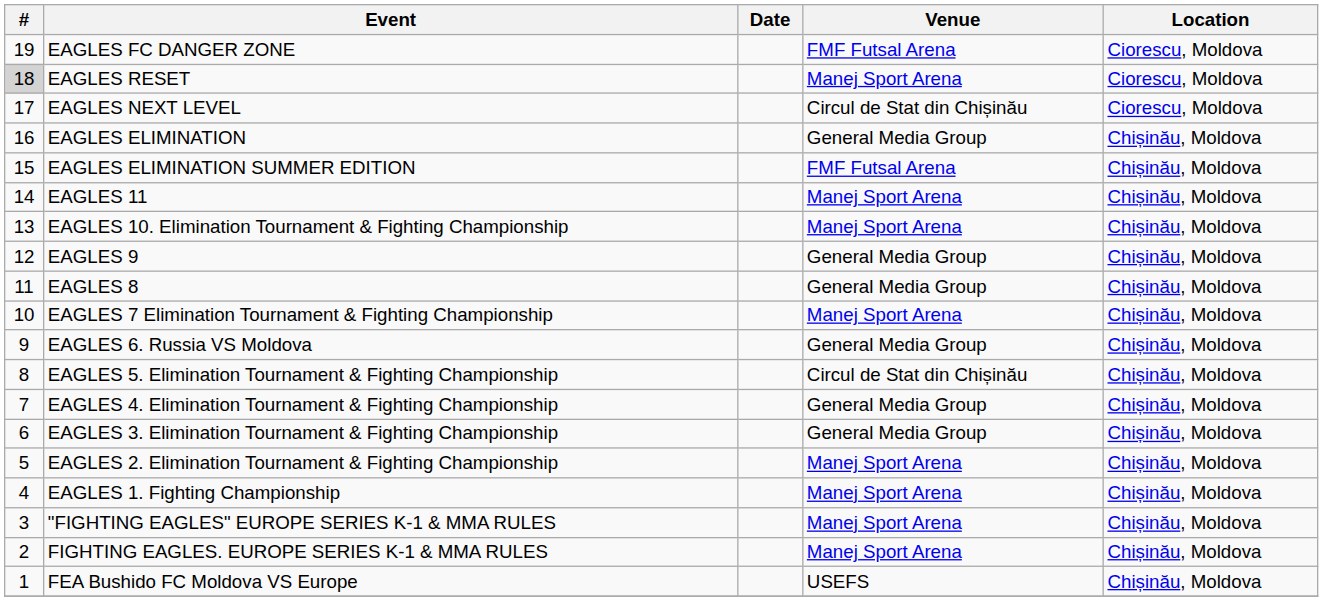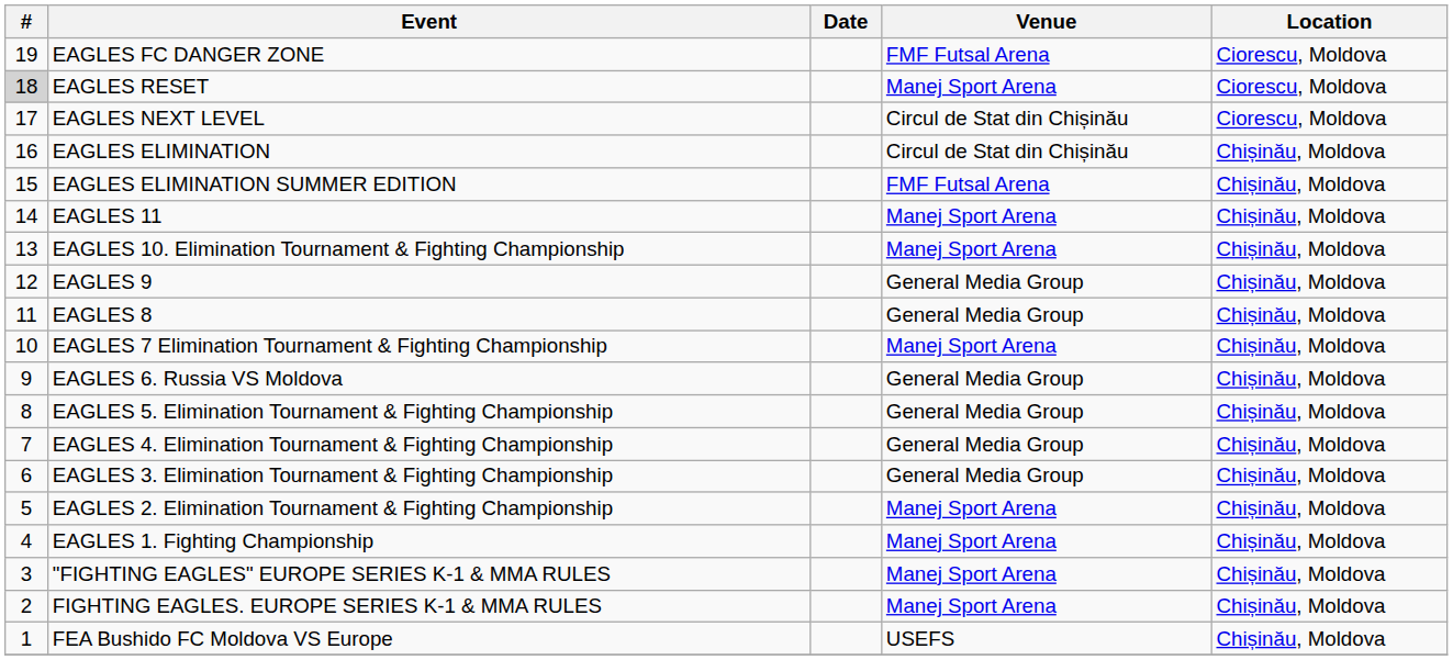EAGLES ELIMINATION | Venue: General Media Group -> Circul de Stat din Chișinău
EAGLES 5. Elimination Tournament & Fighting Championship | Venue: Circul de Stat din Chișinău -> General Media Group
